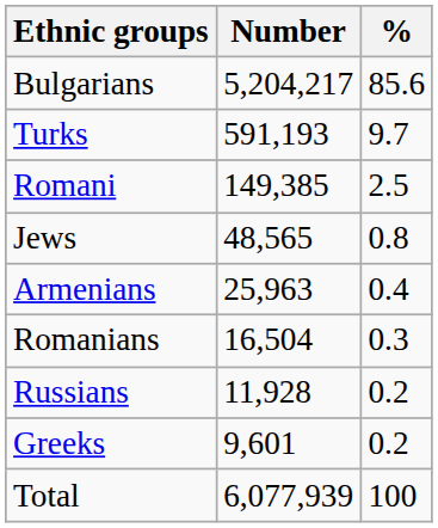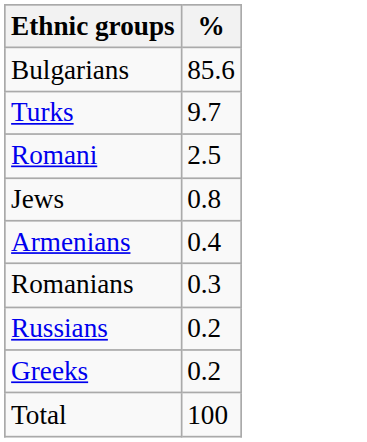- column: Number | 5,204,217 | 591,193 | 149,385 | 48,565 | 25,963 | 16,504 | 11,928 | 9,601 | 6,077,939
